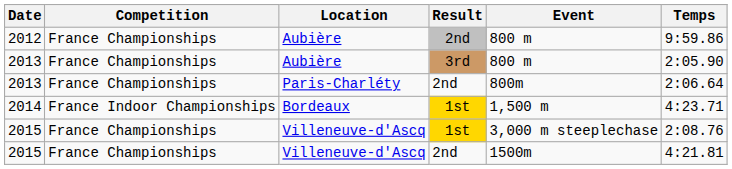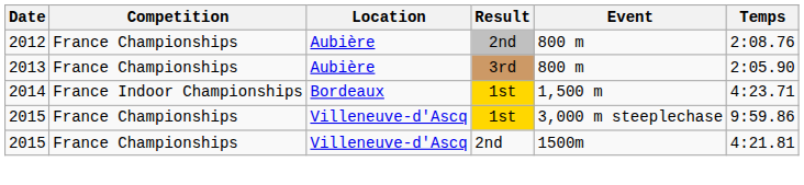2012 | Temps: 9:59.86 -> 2:08.76
- row: 2013 | France Championships | Paris-Charléty | 2nd | 800m | 2:06.64
2015 / 1st | Temps: 2:08.76 -> 9:59.86
